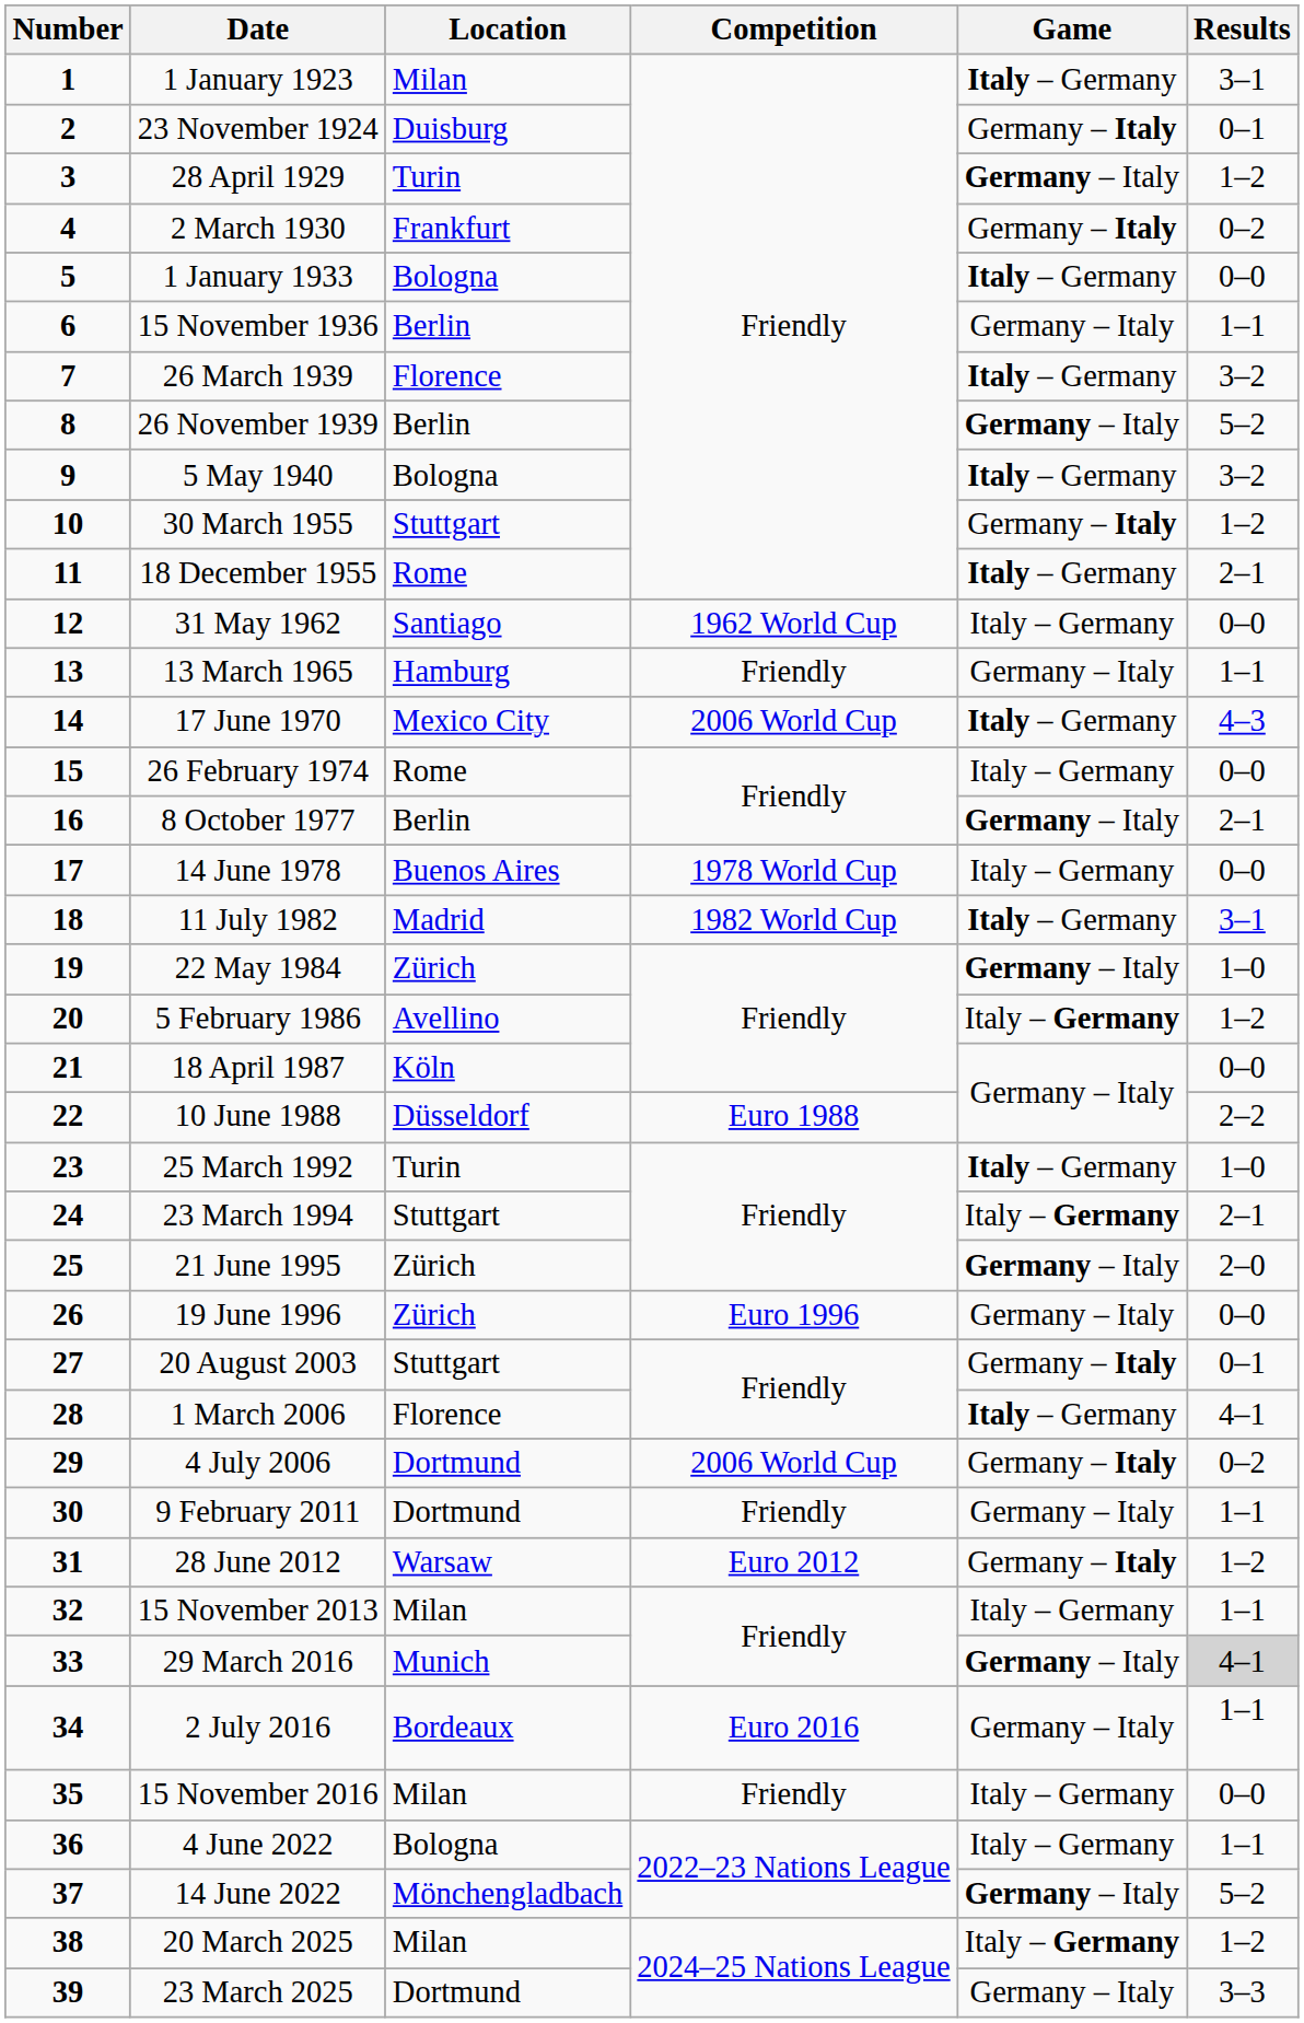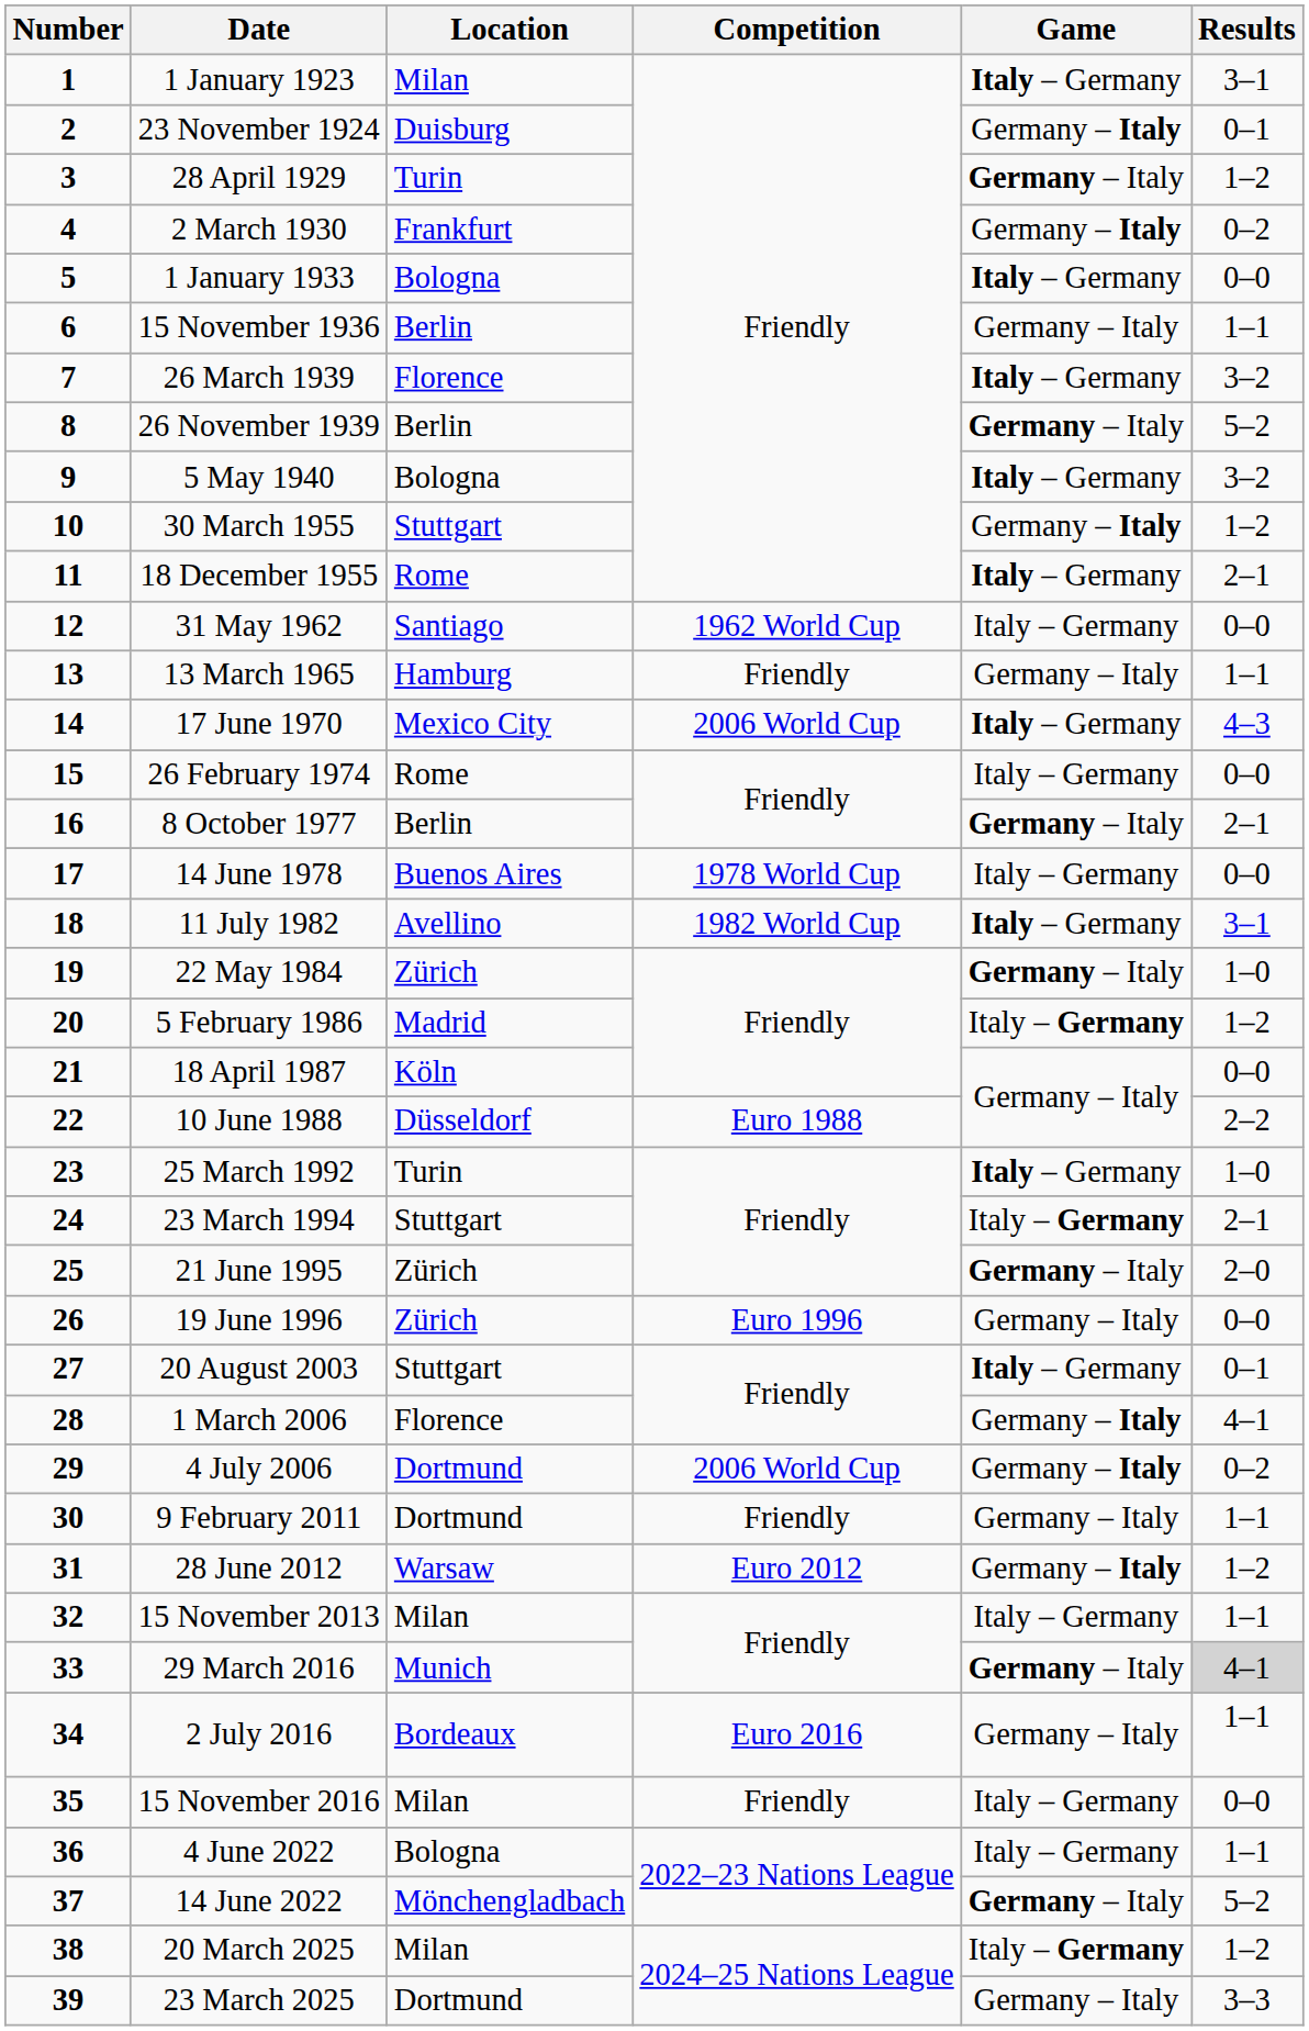11 July 1982 | Location: Madrid -> Avellino
5 February 1986 | Location: Avellino -> Madrid
20 August 2003 | Game: Germany – Italy -> Italy – Germany
1 March 2006 | Game: Italy – Germany -> Germany – Italy
